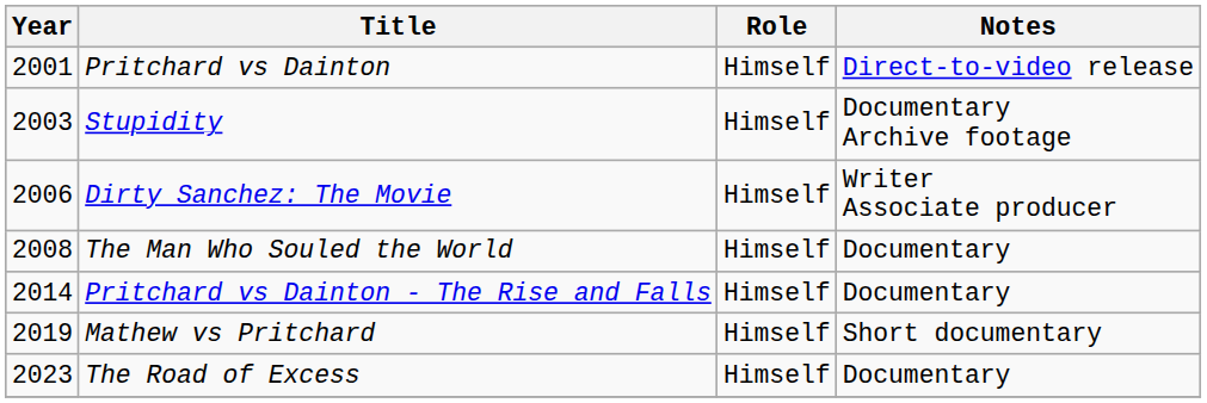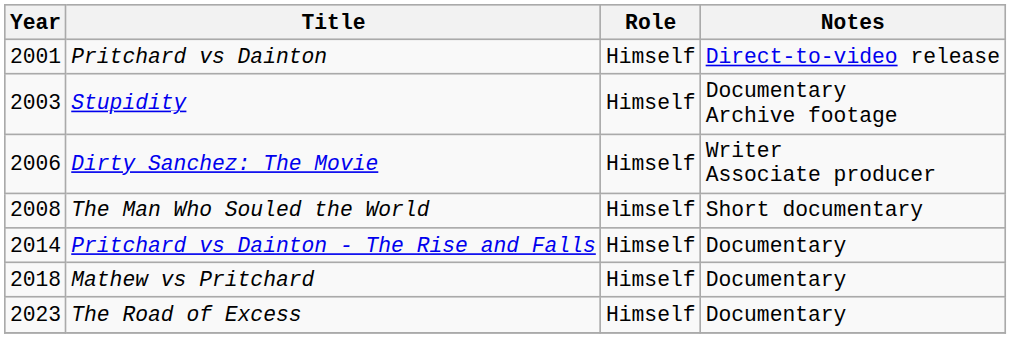The Man Who Souled the World | Notes: Documentary -> Short documentary
Mathew vs Pritchard | Year: 2019 -> 2018
Mathew vs Pritchard | Notes: Short documentary -> Documentary
